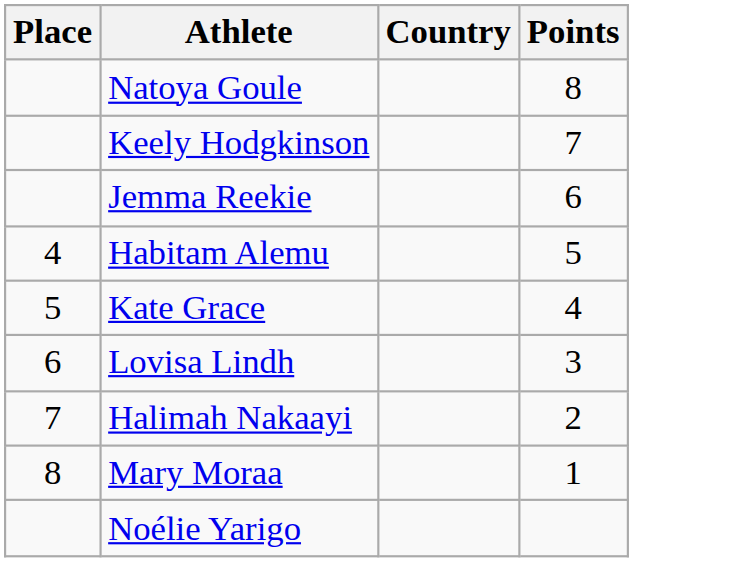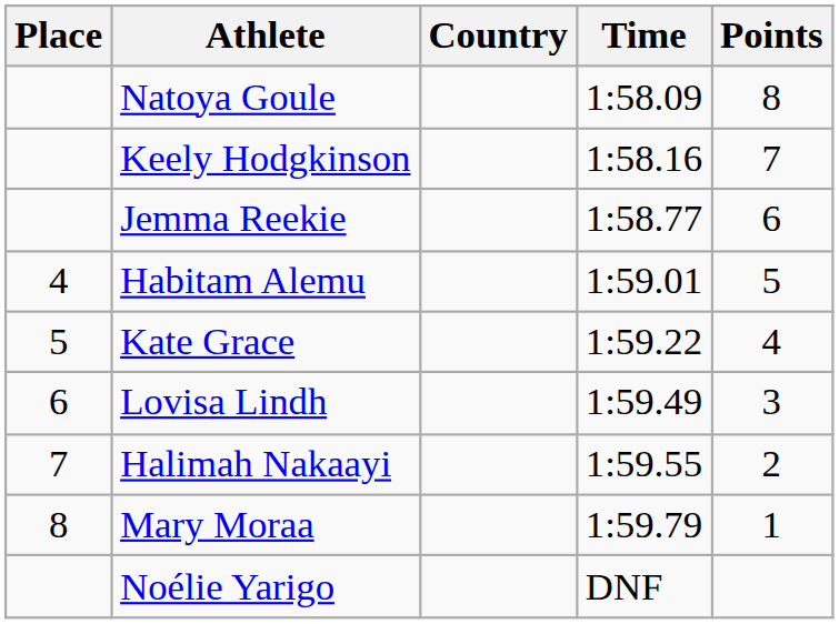+ column: Time | 1:58.09 | 1:58.16 | 1:58.77 | 1:59.01 | 1:59.22 | 1:59.49 | 1:59.55 | 1:59.79 | DNF
